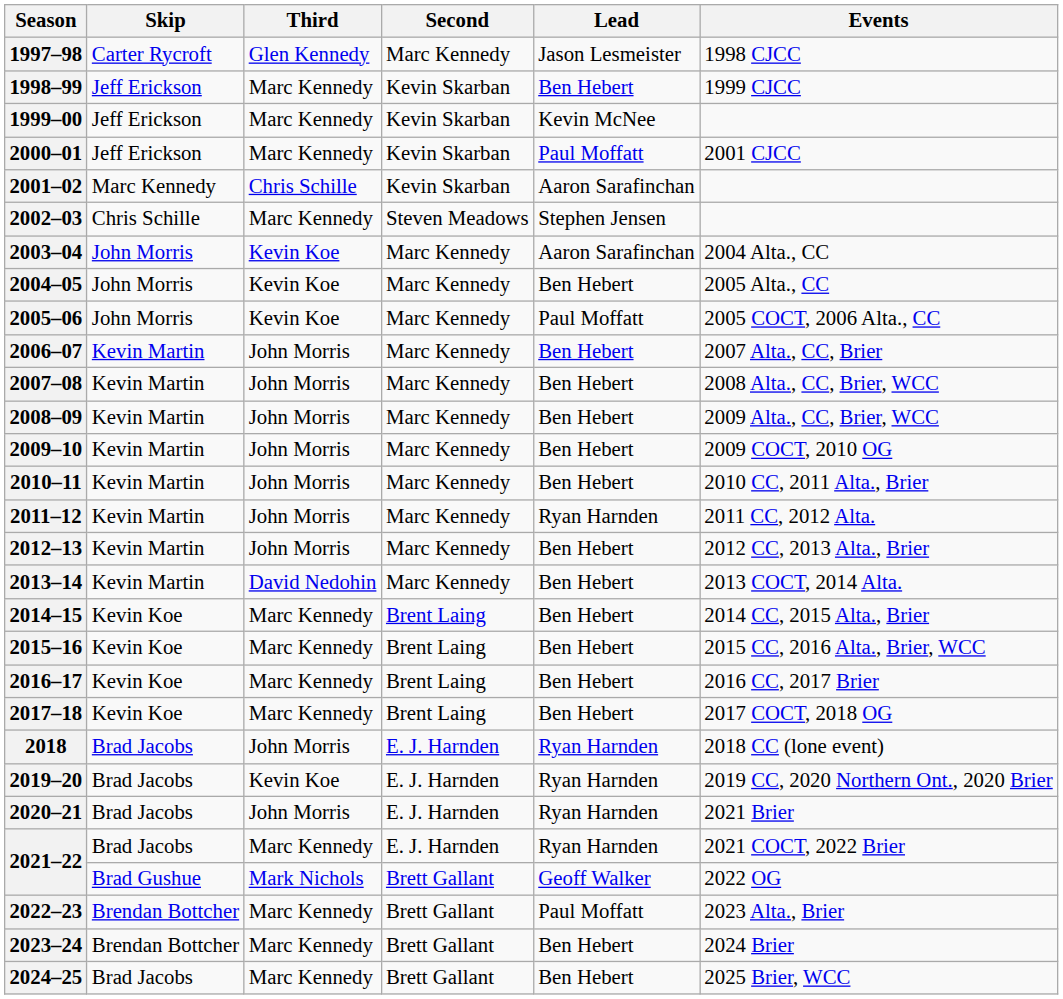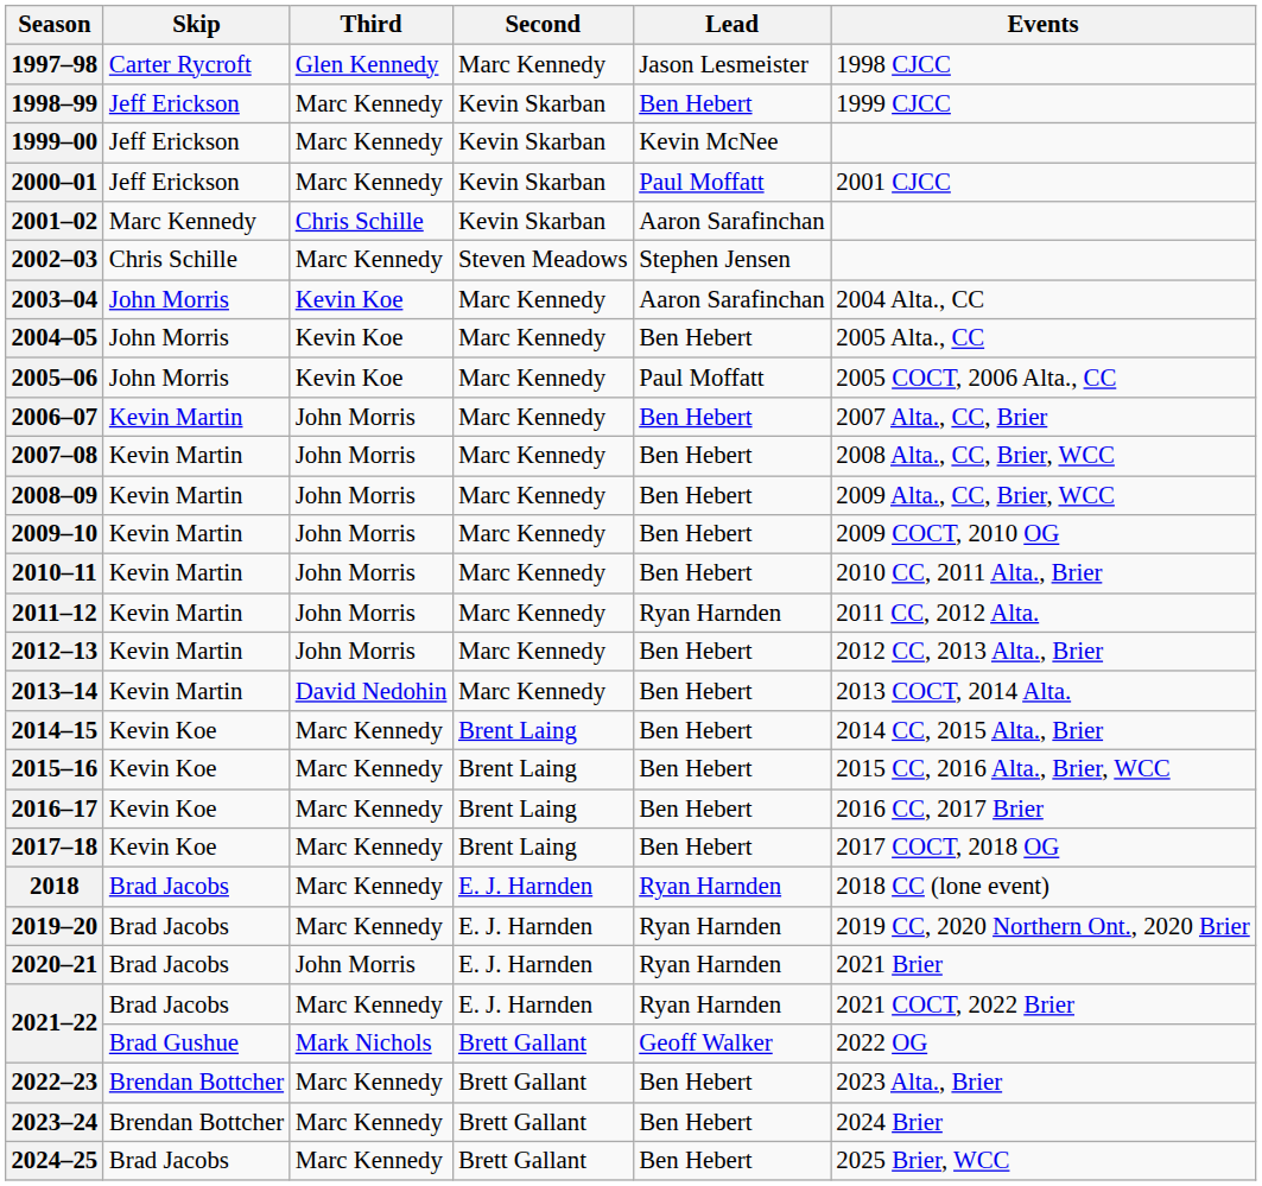2018 | Third: John Morris -> Marc Kennedy
2019–20 | Third: Kevin Koe -> Marc Kennedy
2022–23 | Lead: Paul Moffatt -> Ben Hebert
